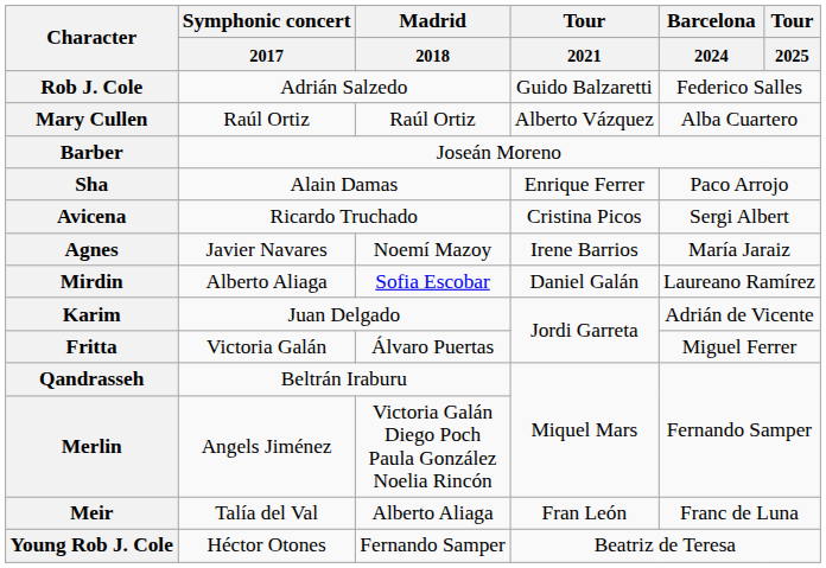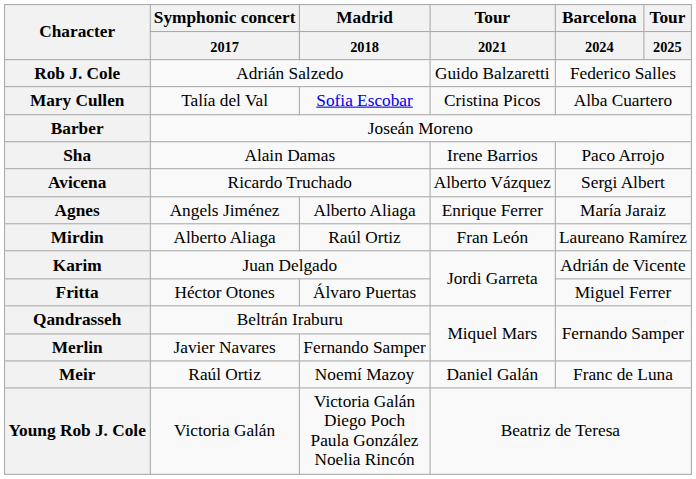Mary Cullen | Symphonic concert / 2017: Raúl Ortiz -> Talía del Val
Mary Cullen | Madrid / 2018: Raúl Ortiz -> Sofia Escobar
Mary Cullen | Tour / 2021: Alberto Vázquez -> Cristina Picos
Sha | Tour / 2021: Enrique Ferrer -> Irene Barrios
Avicena | Tour / 2021: Cristina Picos -> Alberto Vázquez
Agnes | Symphonic concert / 2017: Javier Navares -> Angels Jiménez
Agnes | Madrid / 2018: Noemí Mazoy -> Alberto Aliaga
Agnes | Tour / 2021: Irene Barrios -> Enrique Ferrer
Mirdin | Madrid / 2018: Sofia Escobar -> Raúl Ortiz
Mirdin | Tour / 2021: Daniel Galán -> Fran León
Fritta | Symphonic concert / 2017: Victoria Galán -> Héctor Otones
Merlin | Symphonic concert / 2017: Angels Jiménez -> Javier Navares
Merlin | Madrid / 2018: Victoria Galán Diego Poch Paula González Noelia Rincón -> Fernando Samper
Meir | Symphonic concert / 2017: Talía del Val -> Raúl Ortiz
Meir | Madrid / 2018: Alberto Aliaga -> Noemí Mazoy
Meir | Tour / 2021: Fran León -> Daniel Galán
Young Rob J. Cole | Symphonic concert / 2017: Héctor Otones -> Victoria Galán
Young Rob J. Cole | Madrid / 2018: Fernando Samper -> Victoria Galán Diego Poch Paula González Noelia Rincón
